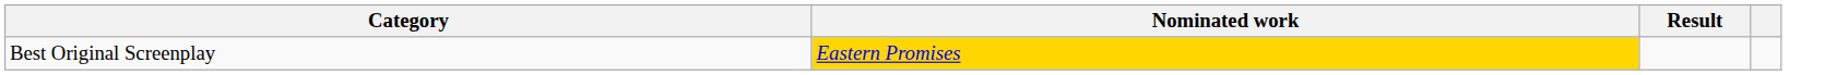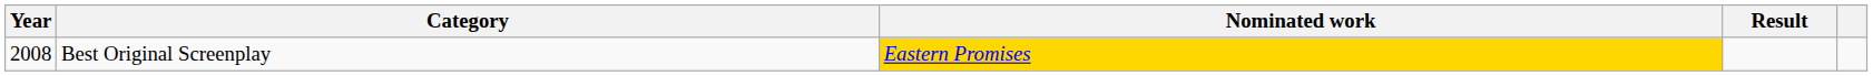+ column: Year | 2008
